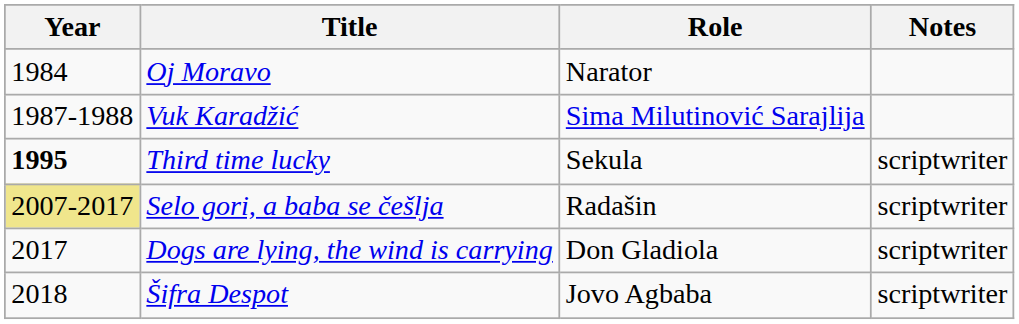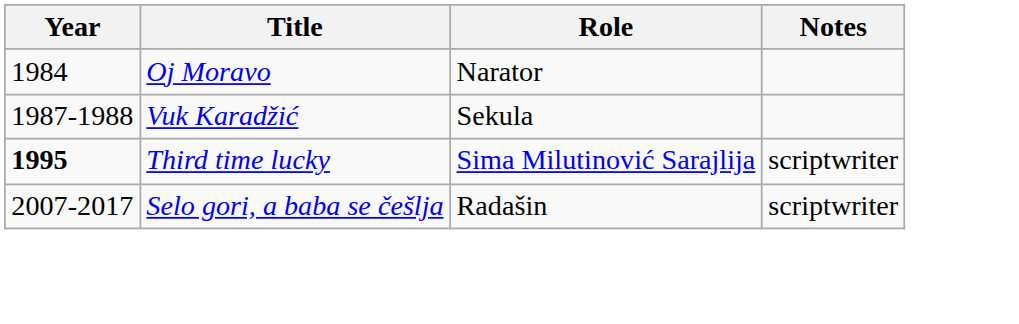Vuk Karadžić | Role: Sima Milutinović Sarajlija -> Sekula
Third time lucky | Role: Sekula -> Sima Milutinović Sarajlija
Selo gori, a baba se češlja | Year: khaki background -> no background
- row: 2017 | Dogs are lying, the wind is carrying | Don Gladiola | scriptwriter
- row: 2018 | Šifra Despot | Jovo Agbaba | scriptwriter
